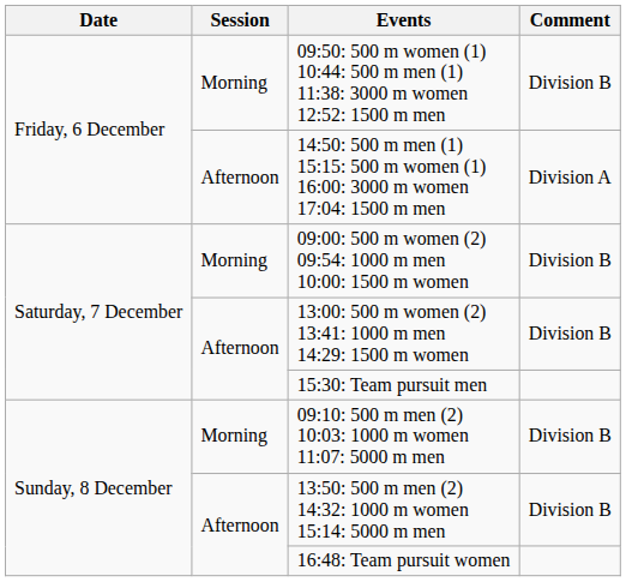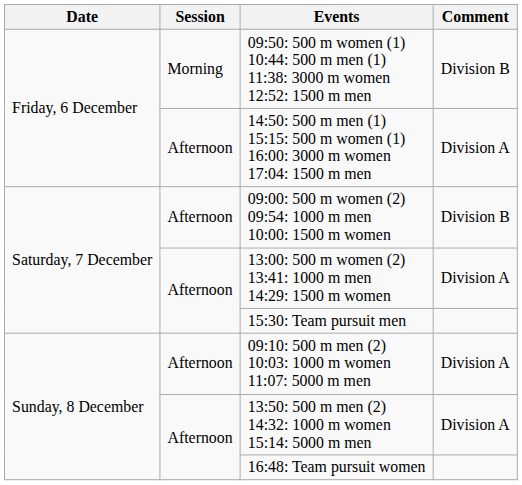09:00: 500 m women (2) 09:54: 1000 m men 10:00: 1500 m women | Session: Morning -> Afternoon
13:00: 500 m women (2) 13:41: 1000 m men 14:29: 1500 m women | Comment: Division B -> Division A
09:10: 500 m men (2) 10:03: 1000 m women 11:07: 5000 m men | Session: Morning -> Afternoon
09:10: 500 m men (2) 10:03: 1000 m women 11:07: 5000 m men | Comment: Division B -> Division A
13:50: 500 m men (2) 14:32: 1000 m women 15:14: 5000 m men | Comment: Division B -> Division A
